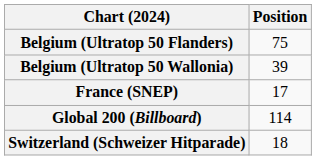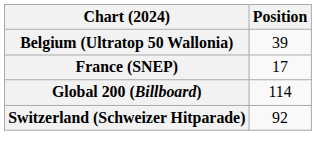- row: Belgium (Ultratop 50 Flanders) | 75
Switzerland (Schweizer Hitparade) | Position: 18 -> 92
